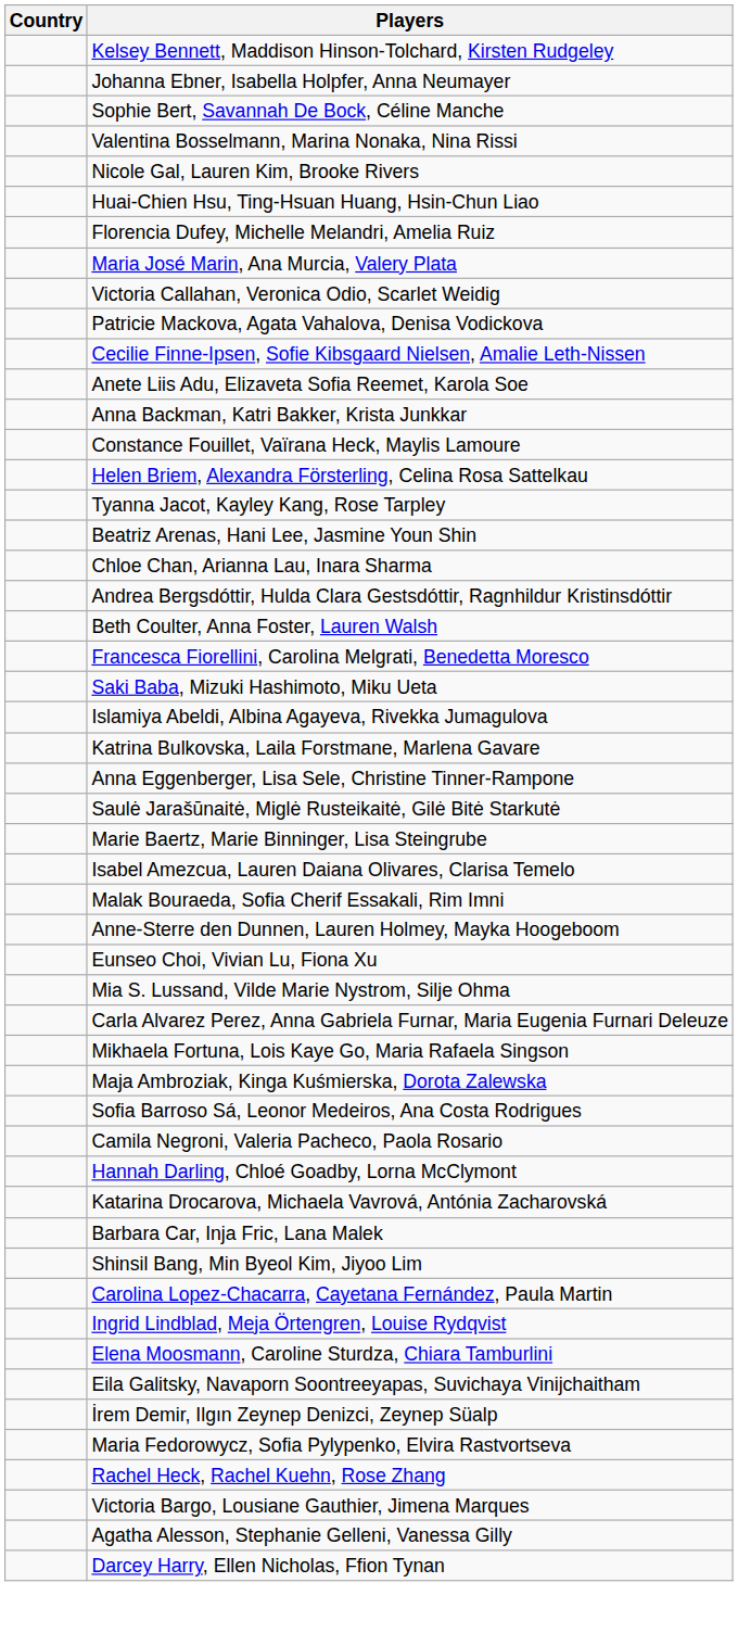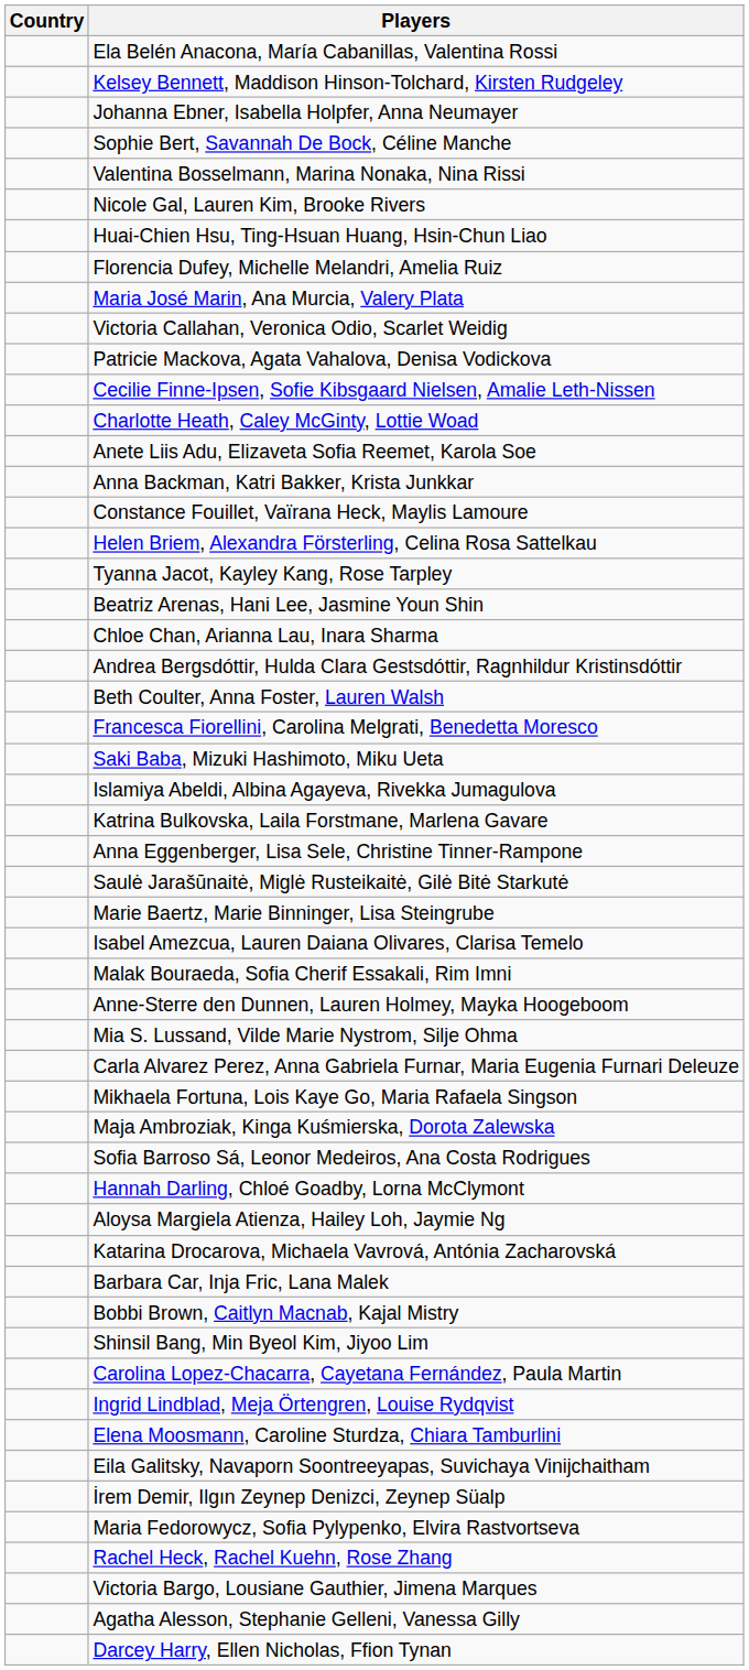+ row: Ela Belén Anacona, María Cabanillas, Valentina Rossi
+ row: Charlotte Heath, Caley McGinty, Lottie Woad
- row: Eunseo Choi, Vivian Lu, Fiona Xu
- row: Camila Negroni, Valeria Pacheco, Paola Rosario
+ row: Aloysa Margiela Atienza, Hailey Loh, Jaymie Ng
+ row: Bobbi Brown, Caitlyn Macnab, Kajal Mistry
